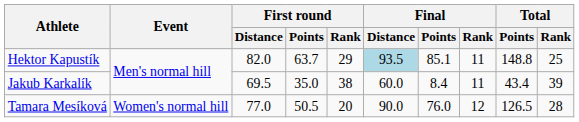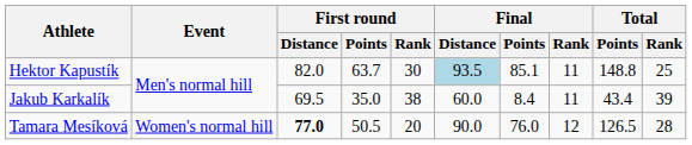Hektor Kapustík | First round / Rank: 29 -> 30
Tamara Mesíková | First round / Distance: normal -> bold
